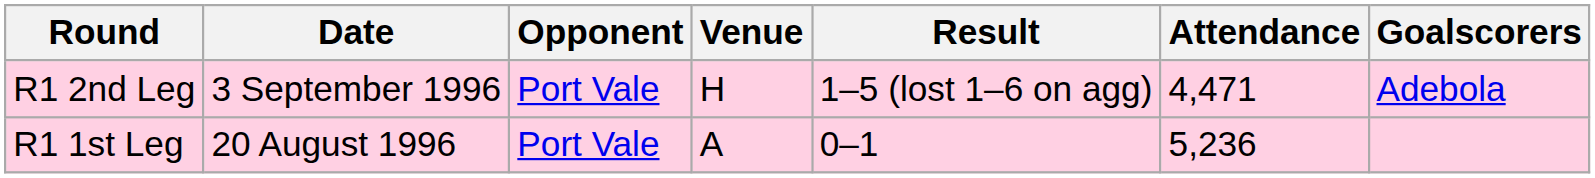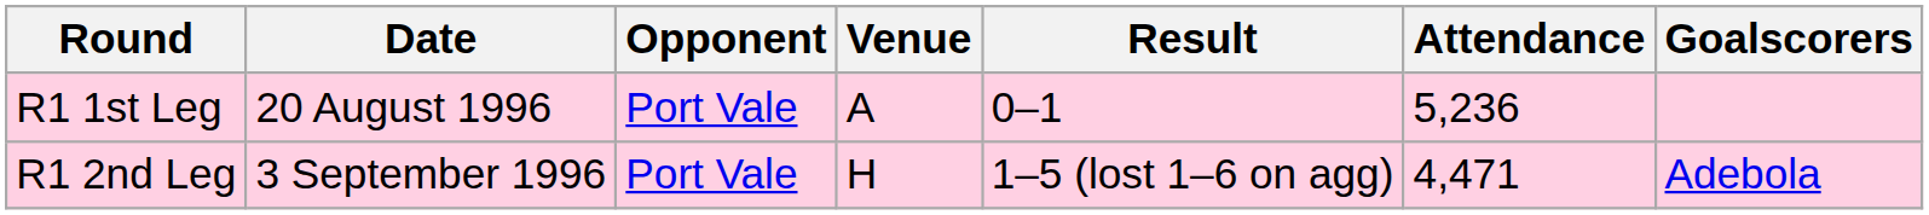rows swapped: R1 1st Leg <-> R1 2nd Leg
